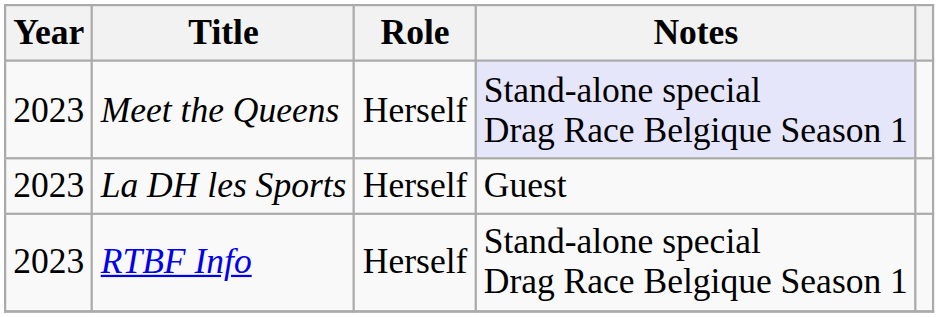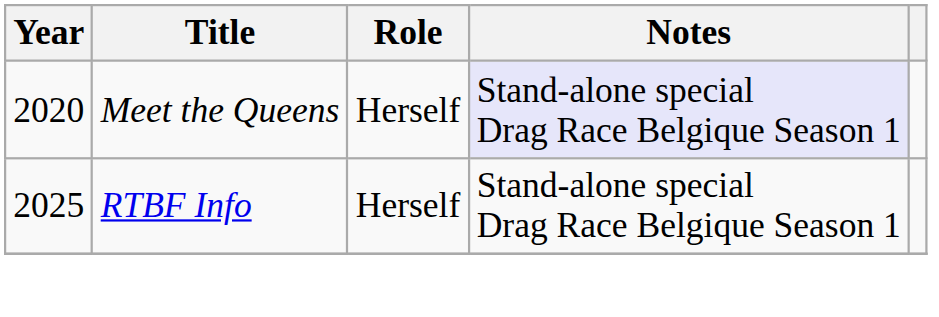Meet the Queens | Year: 2023 -> 2020
- row: 2023 | La DH les Sports | Herself | Guest
RTBF Info | Year: 2023 -> 2025
